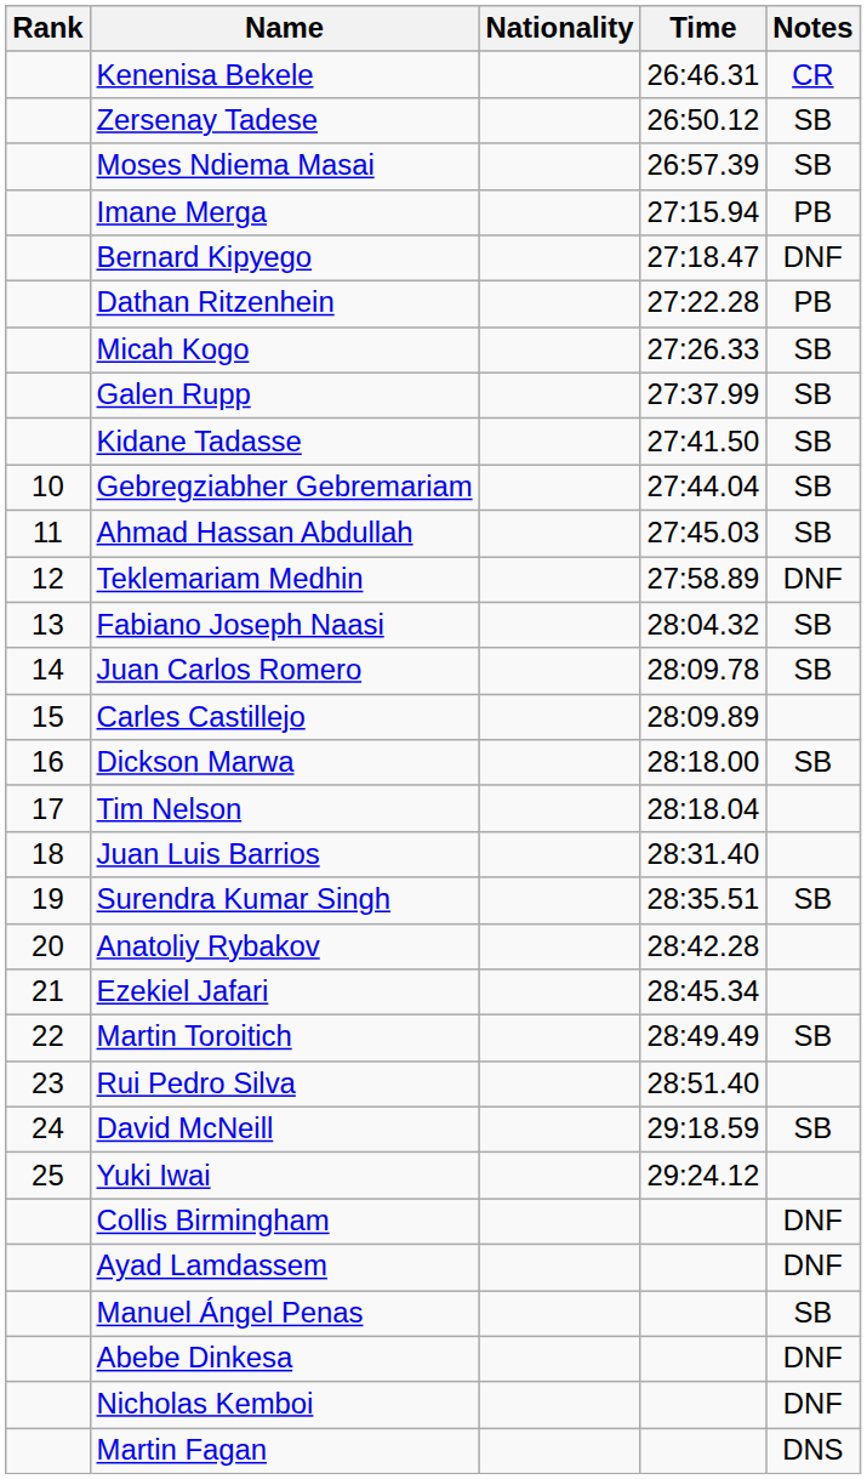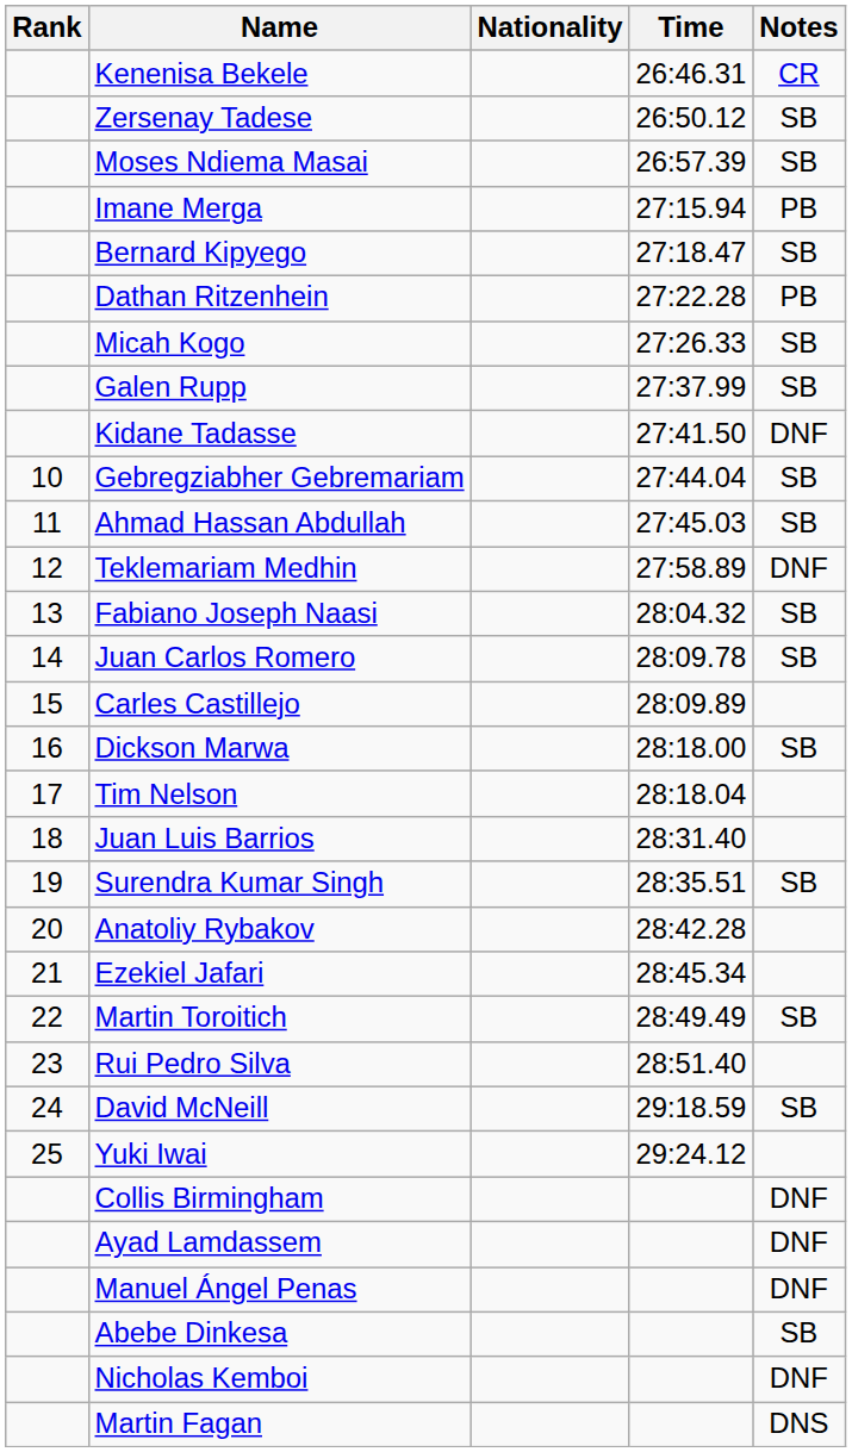Bernard Kipyego | Notes: DNF -> SB
Kidane Tadasse | Notes: SB -> DNF
Manuel Ángel Penas | Notes: SB -> DNF
Abebe Dinkesa | Notes: DNF -> SB
